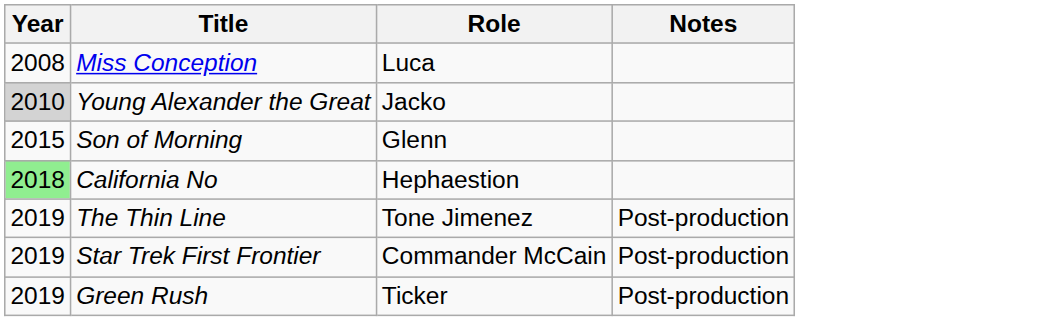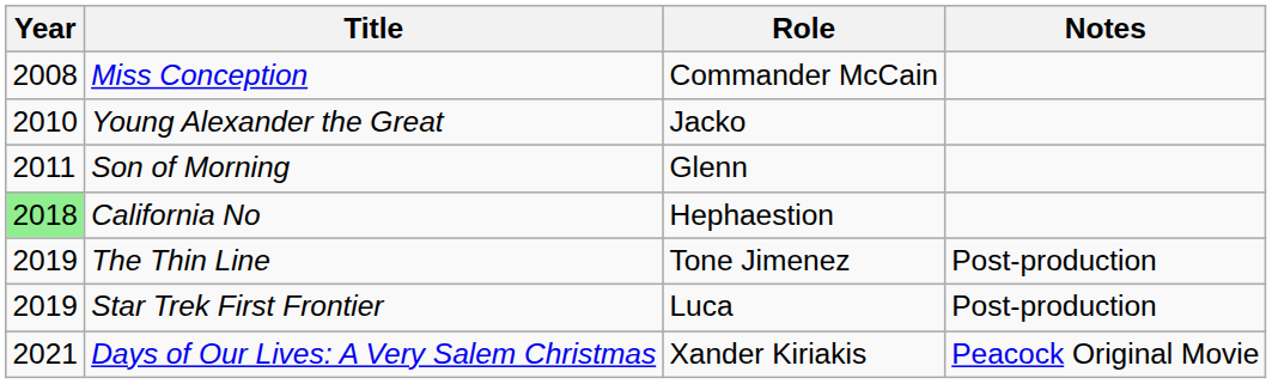Miss Conception | Role: Luca -> Commander McCain
Young Alexander the Great | Year: lightgrey background -> no background
Son of Morning | Year: 2015 -> 2011
Star Trek First Frontier | Role: Commander McCain -> Luca
- row: 2019 | Green Rush | Ticker | Post-production
+ row: 2021 | Days of Our Lives: A Very Salem Christmas | Xander Kiriakis | Peacock Original Movie
